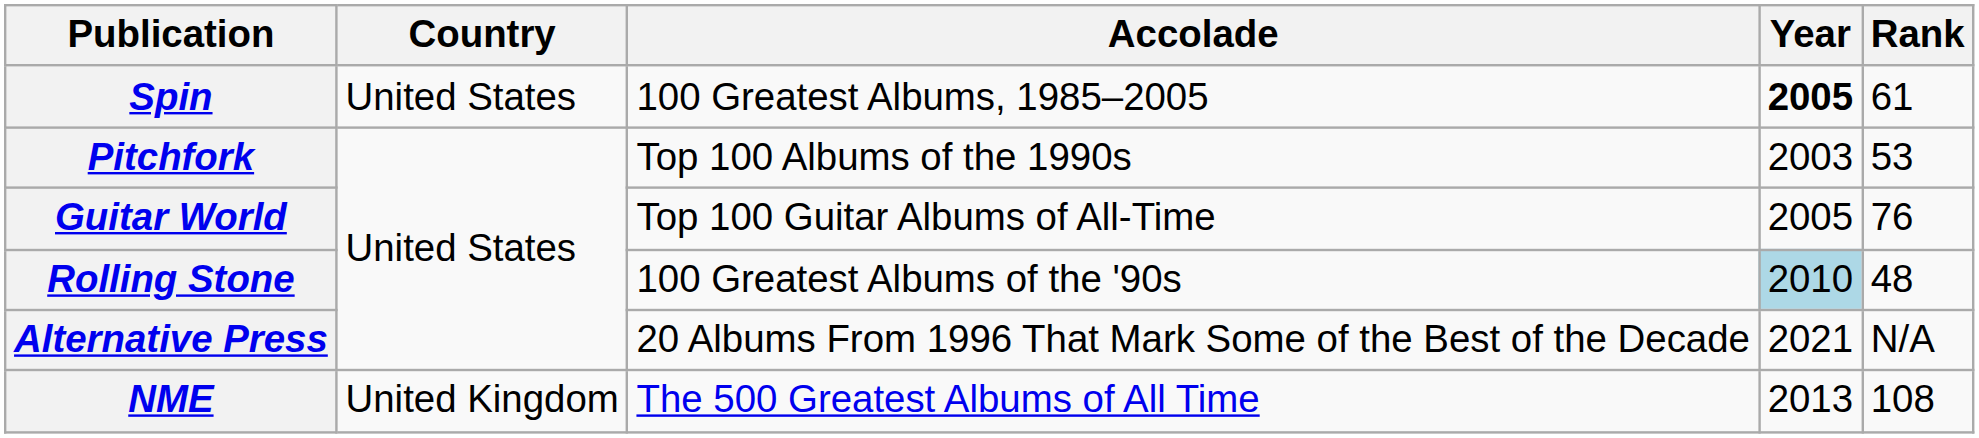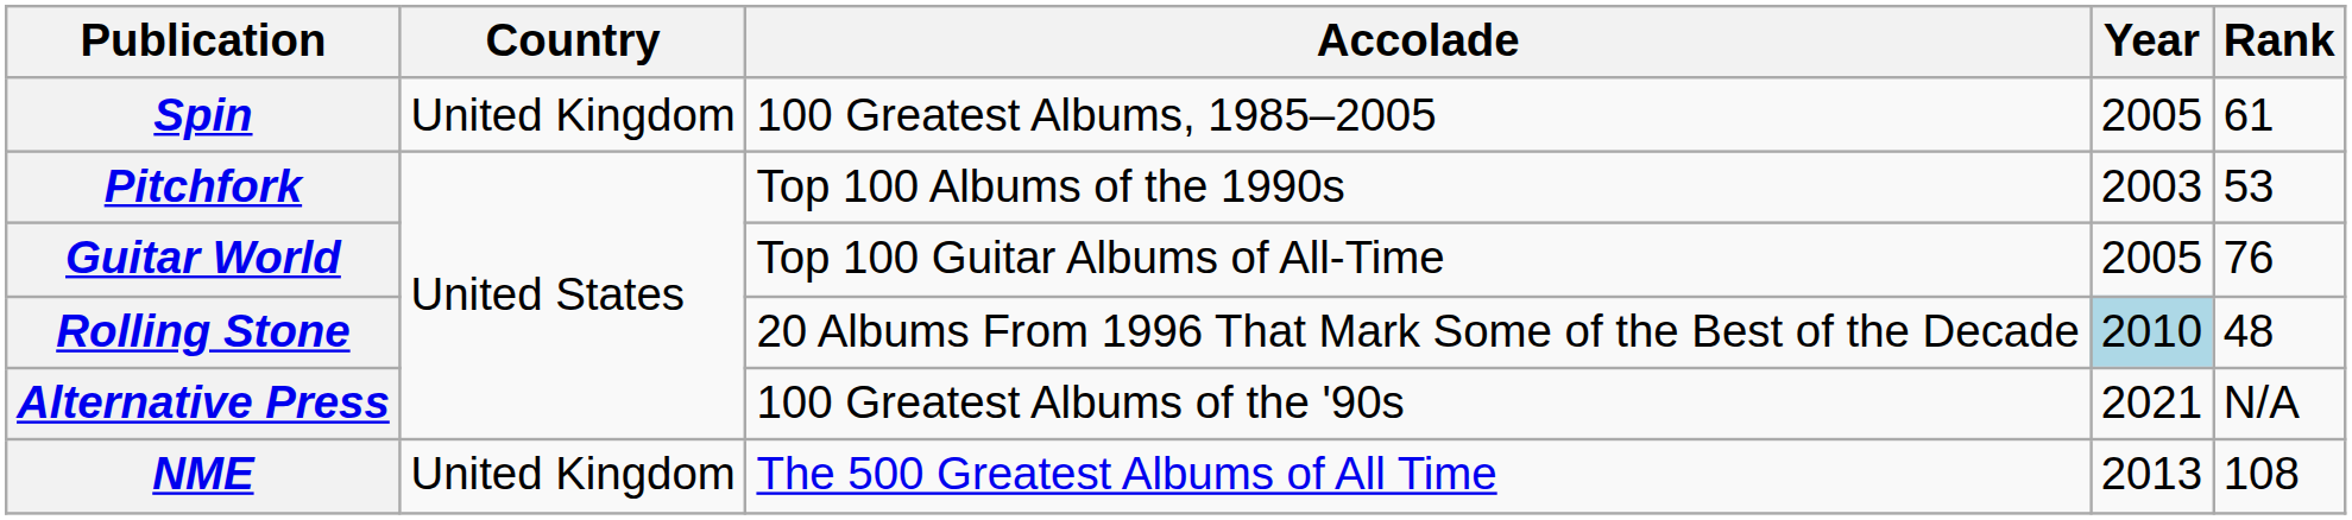Spin | Country: United States -> United Kingdom
Spin | Year: bold -> normal
Rolling Stone | Accolade: 100 Greatest Albums of the '90s -> 20 Albums From 1996 That Mark Some of the Best of the Decade
Alternative Press | Accolade: 20 Albums From 1996 That Mark Some of the Best of the Decade -> 100 Greatest Albums of the '90s
